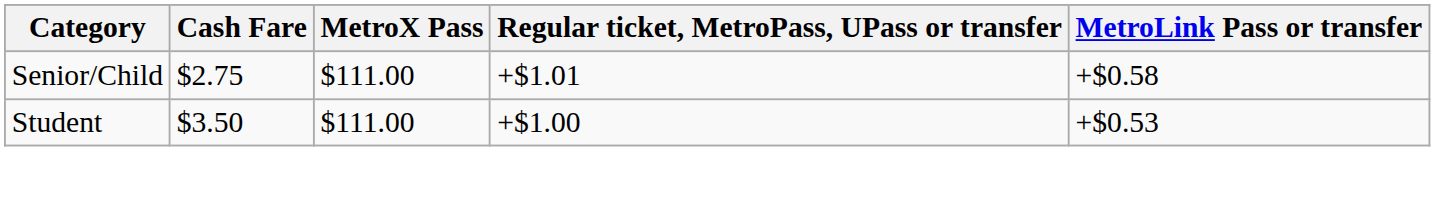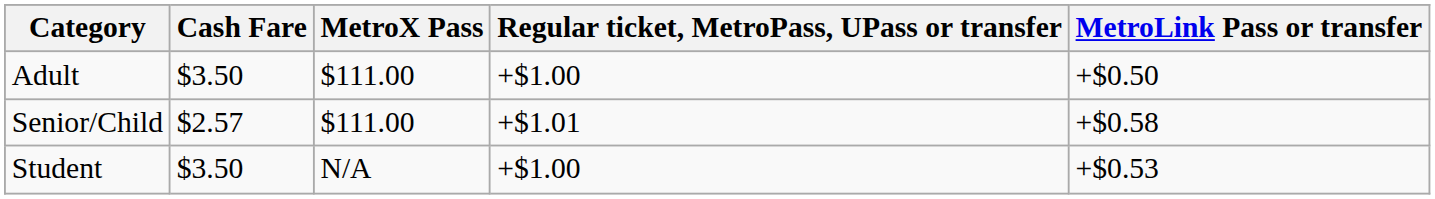+ row: Adult | $3.50 | $111.00 | +$1.00 | +$0.50
Senior/Child | Cash Fare: $2.75 -> $2.57
Student | MetroX Pass: $111.00 -> N/A
